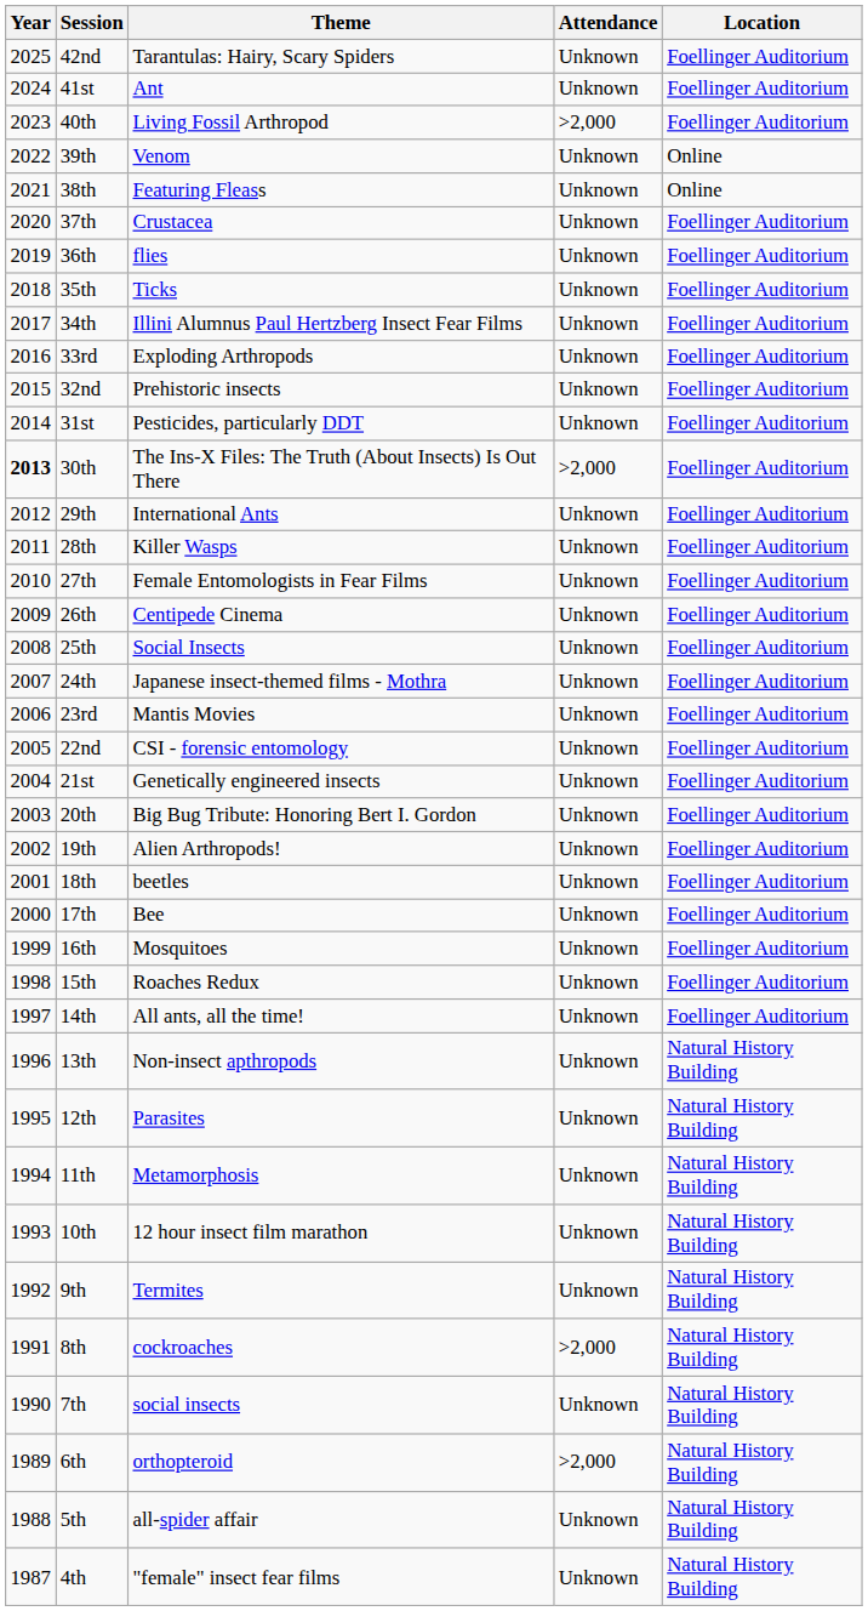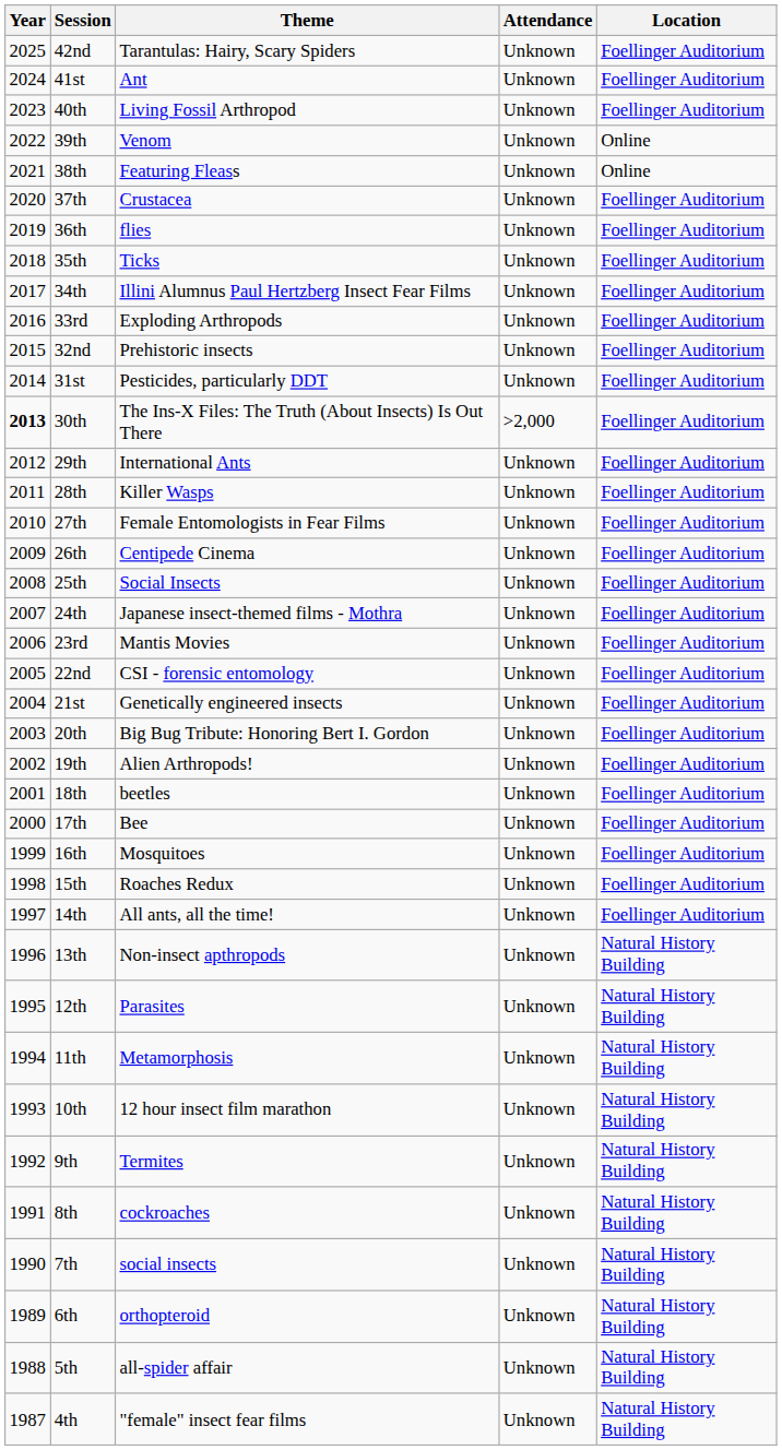40th | Attendance: >2,000 -> Unknown
8th | Attendance: >2,000 -> Unknown
6th | Attendance: >2,000 -> Unknown
